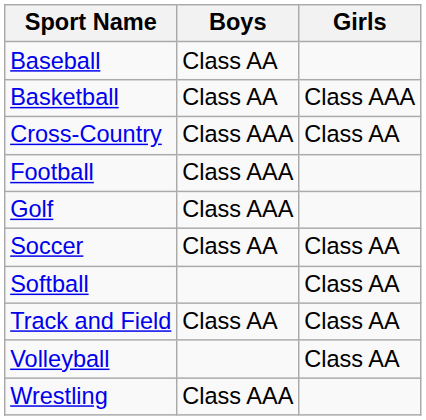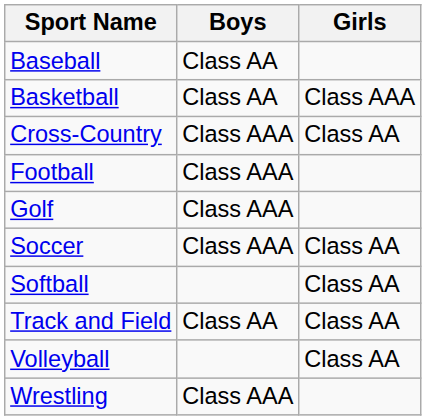Soccer | Boys: Class AA -> Class AAA
